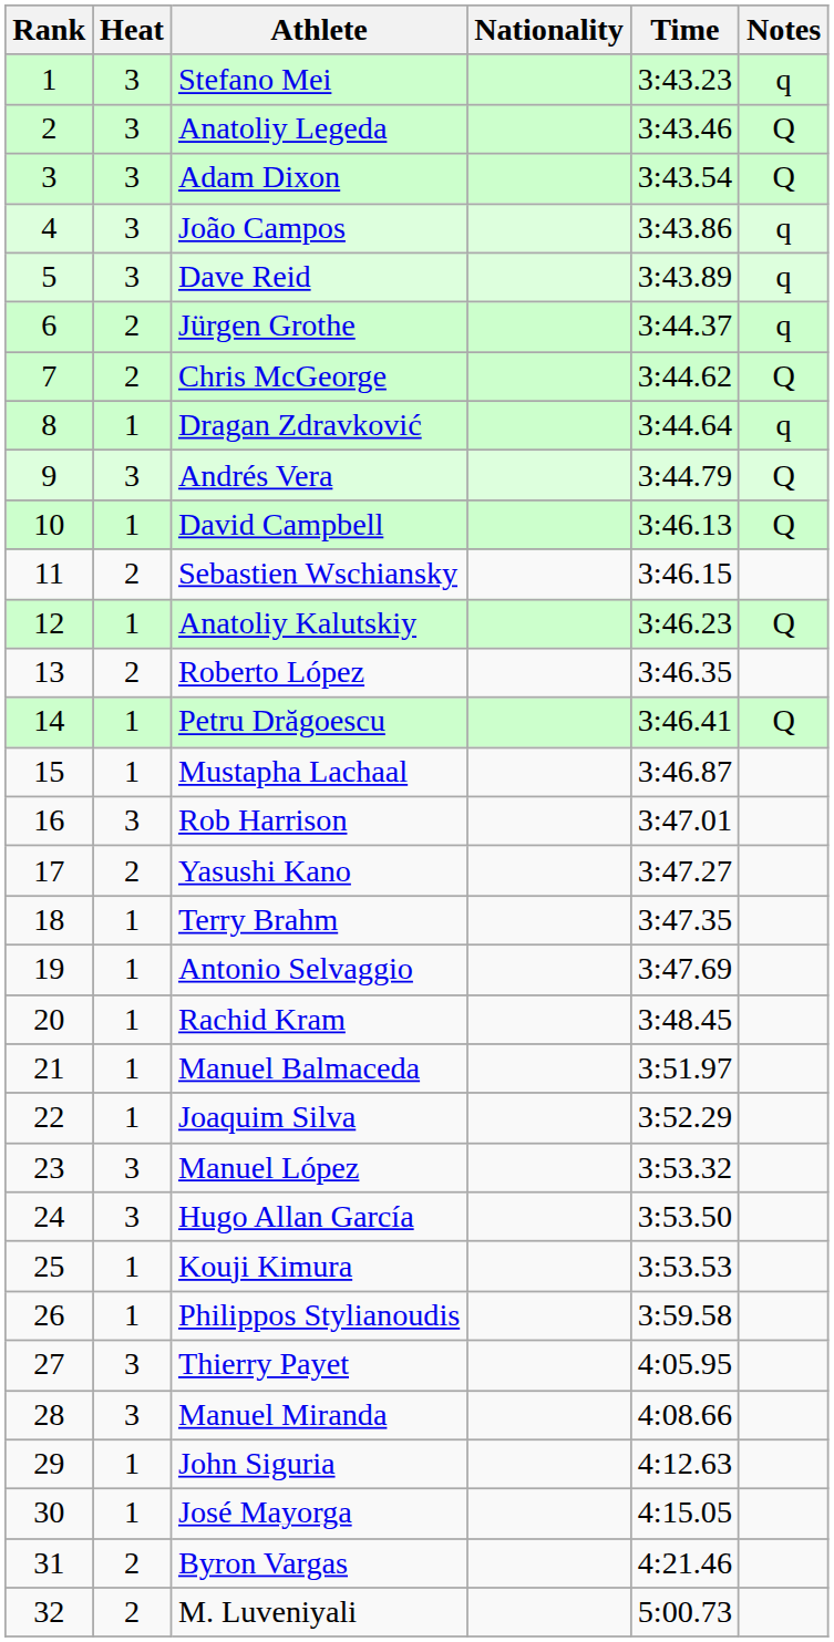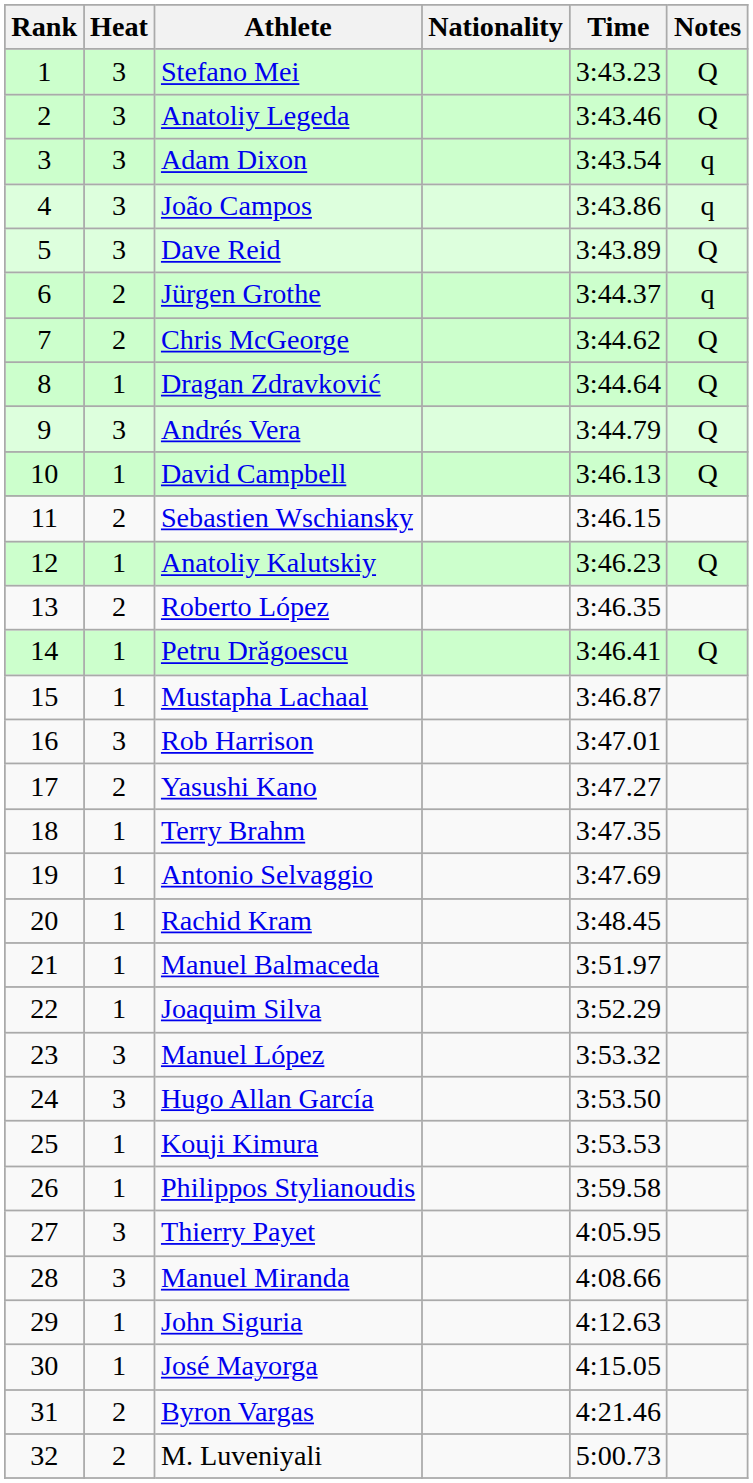Stefano Mei | Notes: q -> Q
Adam Dixon | Notes: Q -> q
Dave Reid | Notes: q -> Q
Dragan Zdravković | Notes: q -> Q
